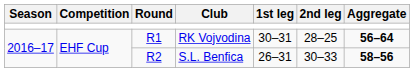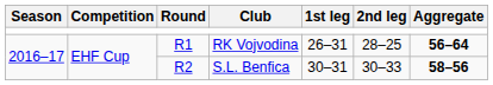RK Vojvodina | 1st leg: 30–31 -> 26–31
S.L. Benfica | 1st leg: 26–31 -> 30–31
